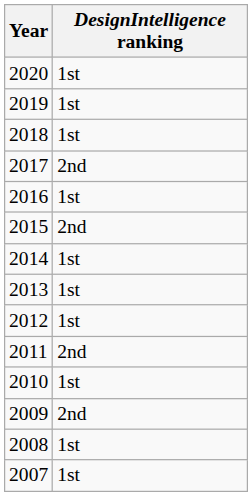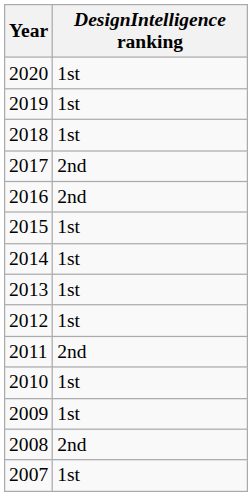2016 | DesignIntelligence ranking: 1st -> 2nd
2015 | DesignIntelligence ranking: 2nd -> 1st
2009 | DesignIntelligence ranking: 2nd -> 1st
2008 | DesignIntelligence ranking: 1st -> 2nd
